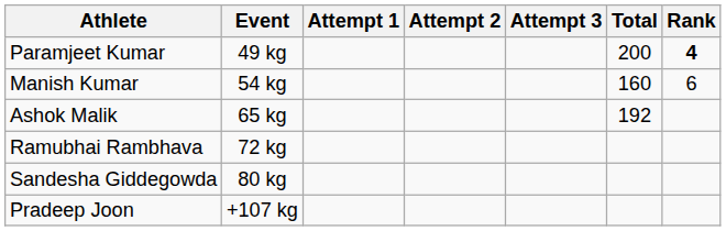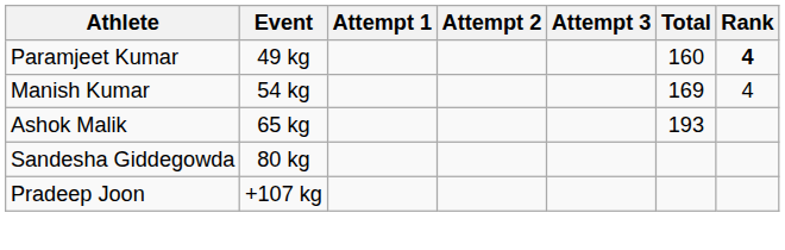Paramjeet Kumar | Total: 200 -> 160
Manish Kumar | Total: 160 -> 169
Manish Kumar | Rank: 6 -> 4
Ashok Malik | Total: 192 -> 193
- row: Ramubhai Rambhava | 72 kg
